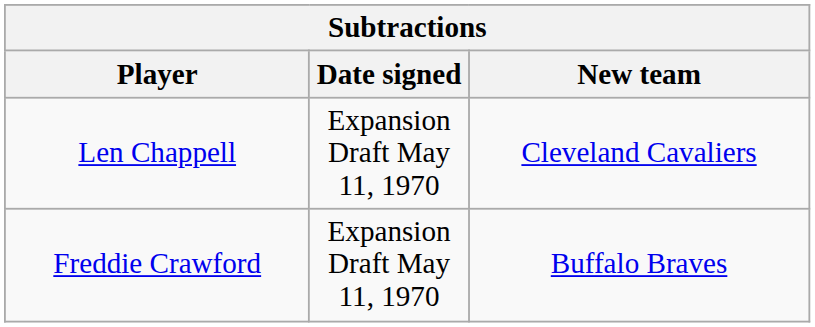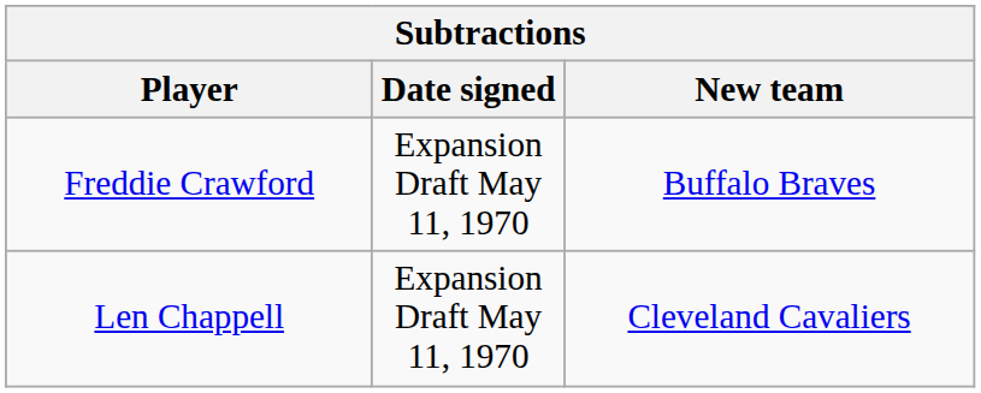rows swapped: Len Chappell <-> Freddie Crawford
